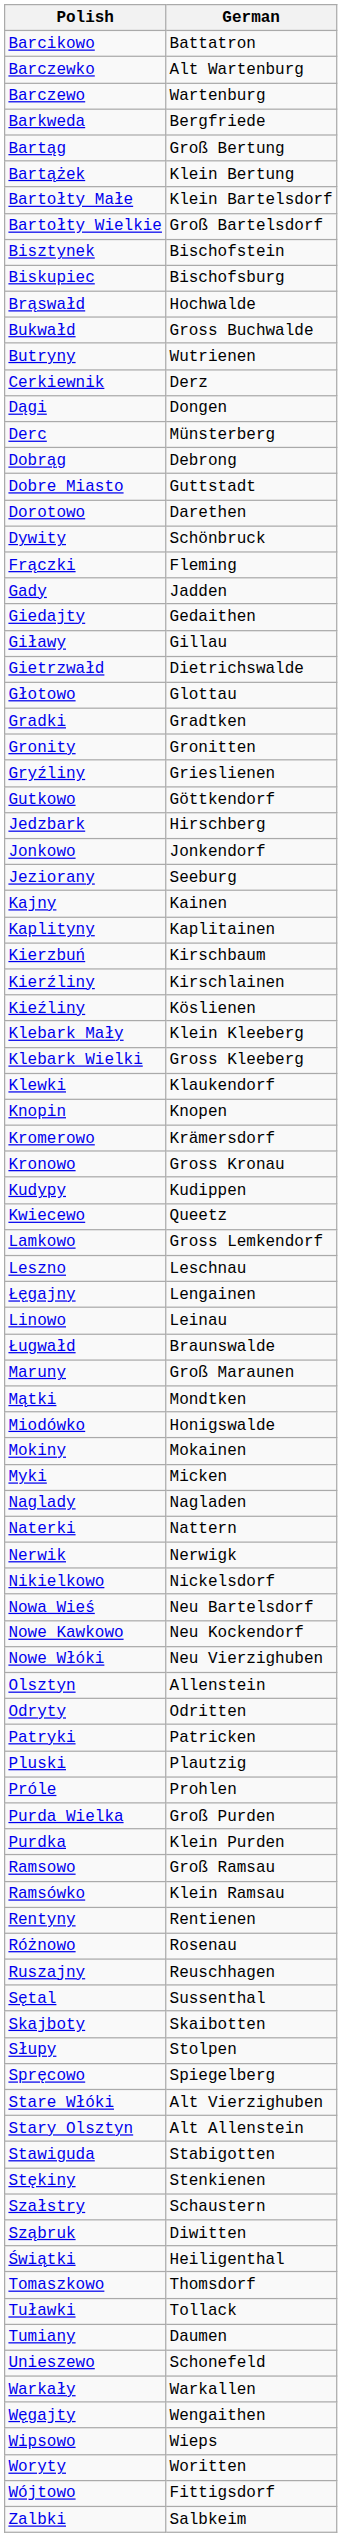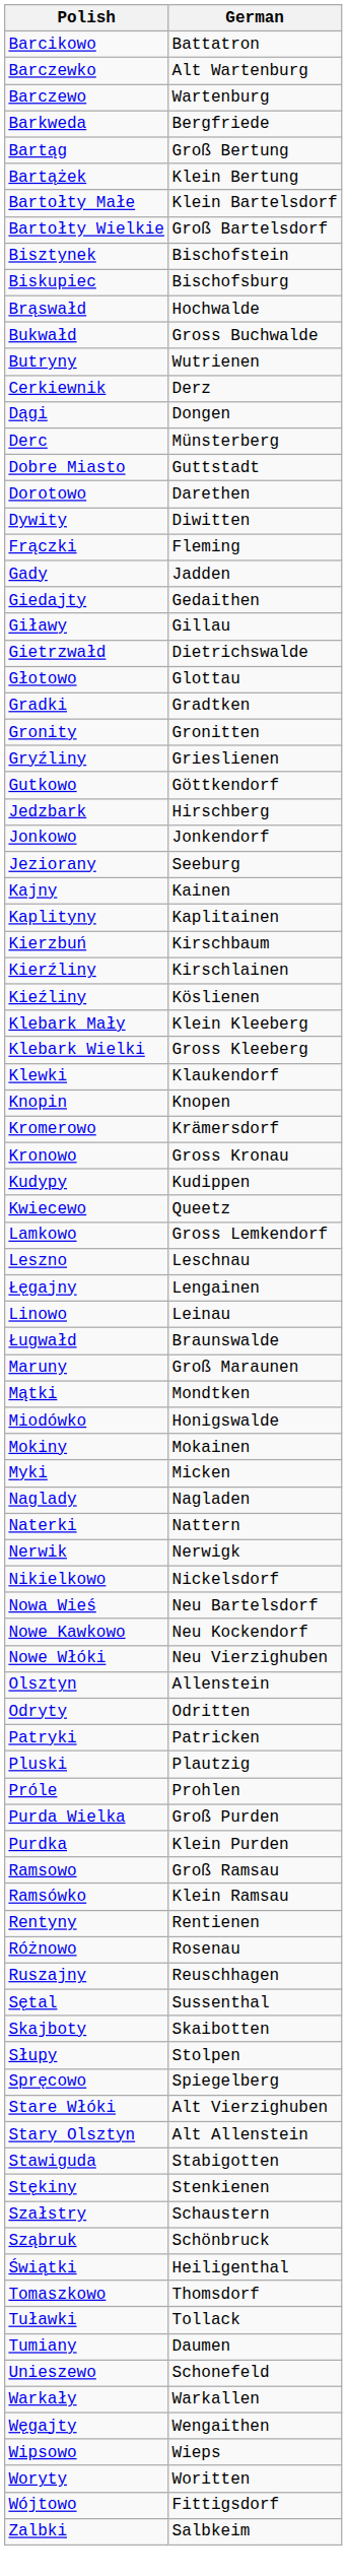- row: Dobrąg | Debrong
Dywity | German: Schönbruck -> Diwitten
Sząbruk | German: Diwitten -> Schönbruck
